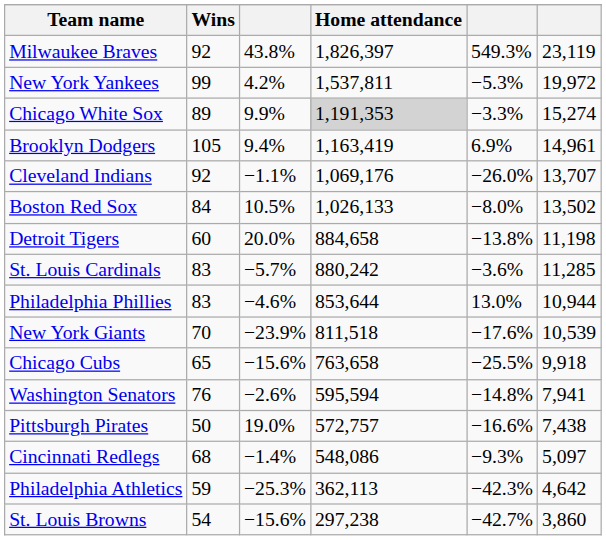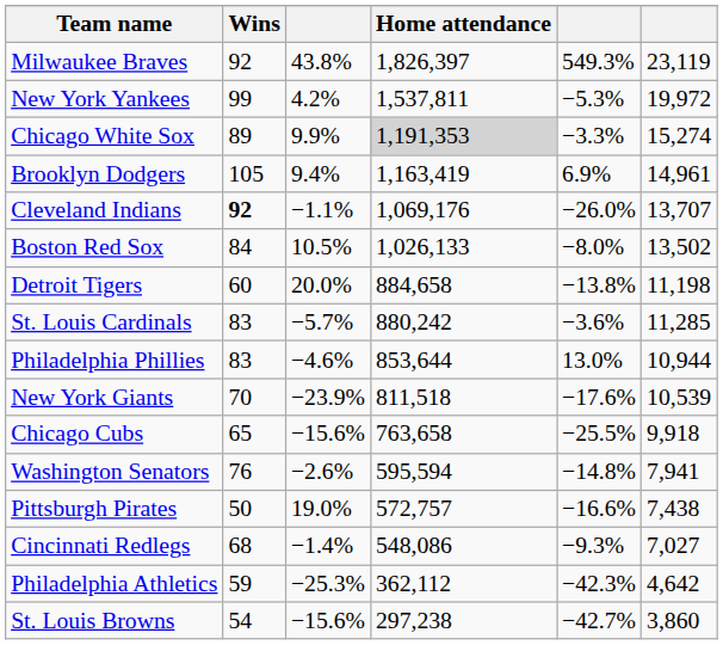Cleveland Indians | Wins: normal -> bold
Cincinnati Redlegs | column 6: 5,097 -> 7,027
Philadelphia Athletics | Home attendance: 362,113 -> 362,112
